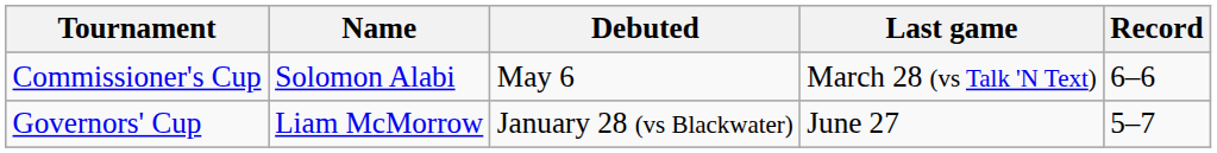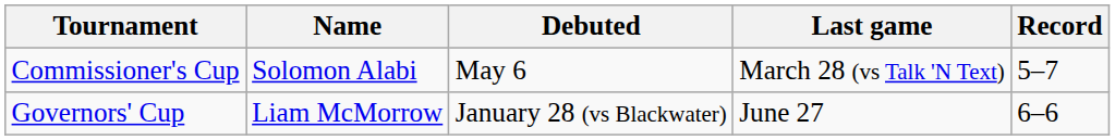Commissioner's Cup | Record: 6–6 -> 5–7
Governors' Cup | Record: 5–7 -> 6–6
